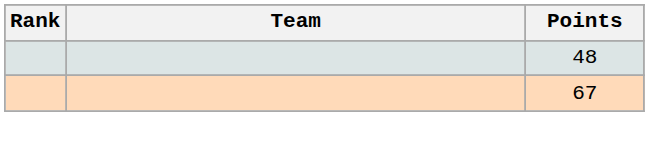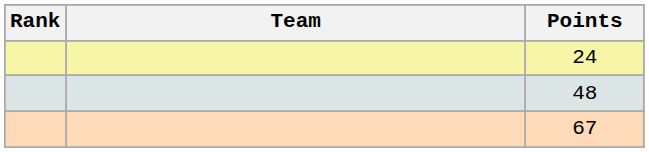+ row: 24
